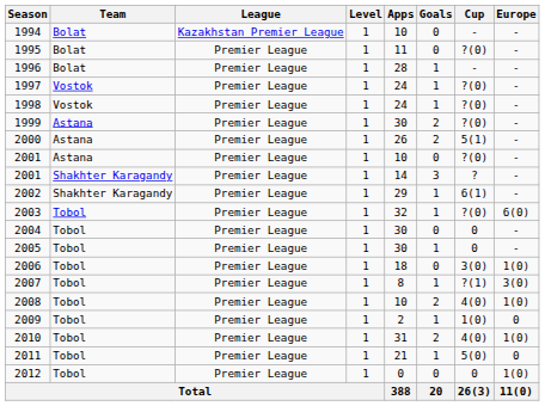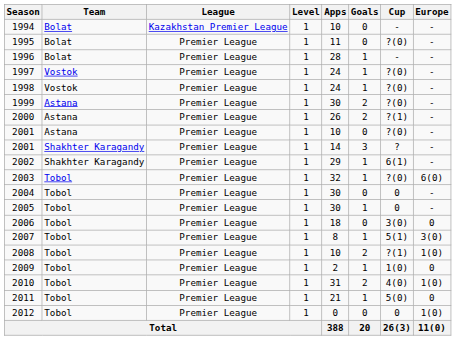2000 | Cup: 5(1) -> ?(1)
2006 | Europe: 1(0) -> 0
2007 | Cup: ?(1) -> 5(1)
2008 | Cup: 4(0) -> ?(1)
